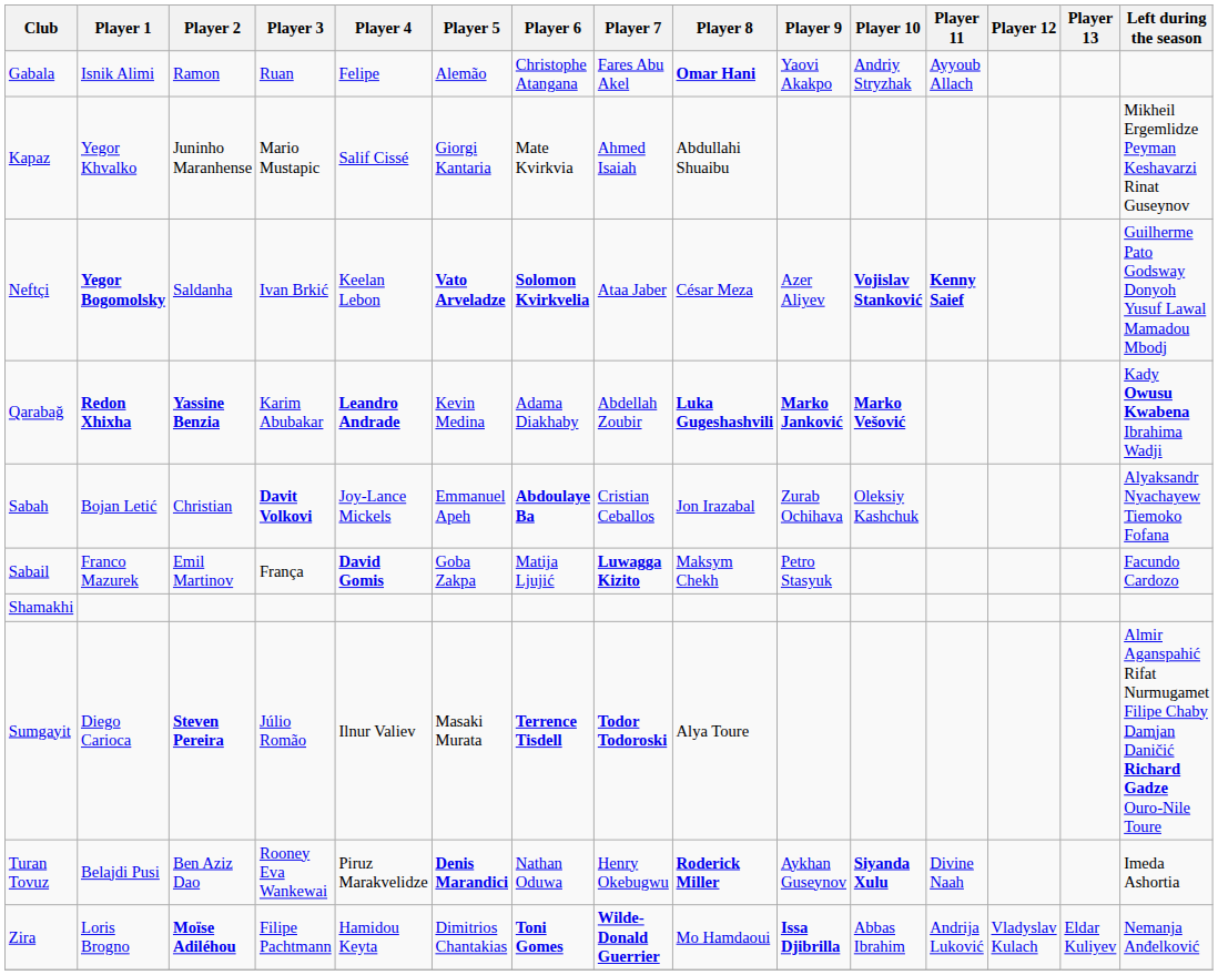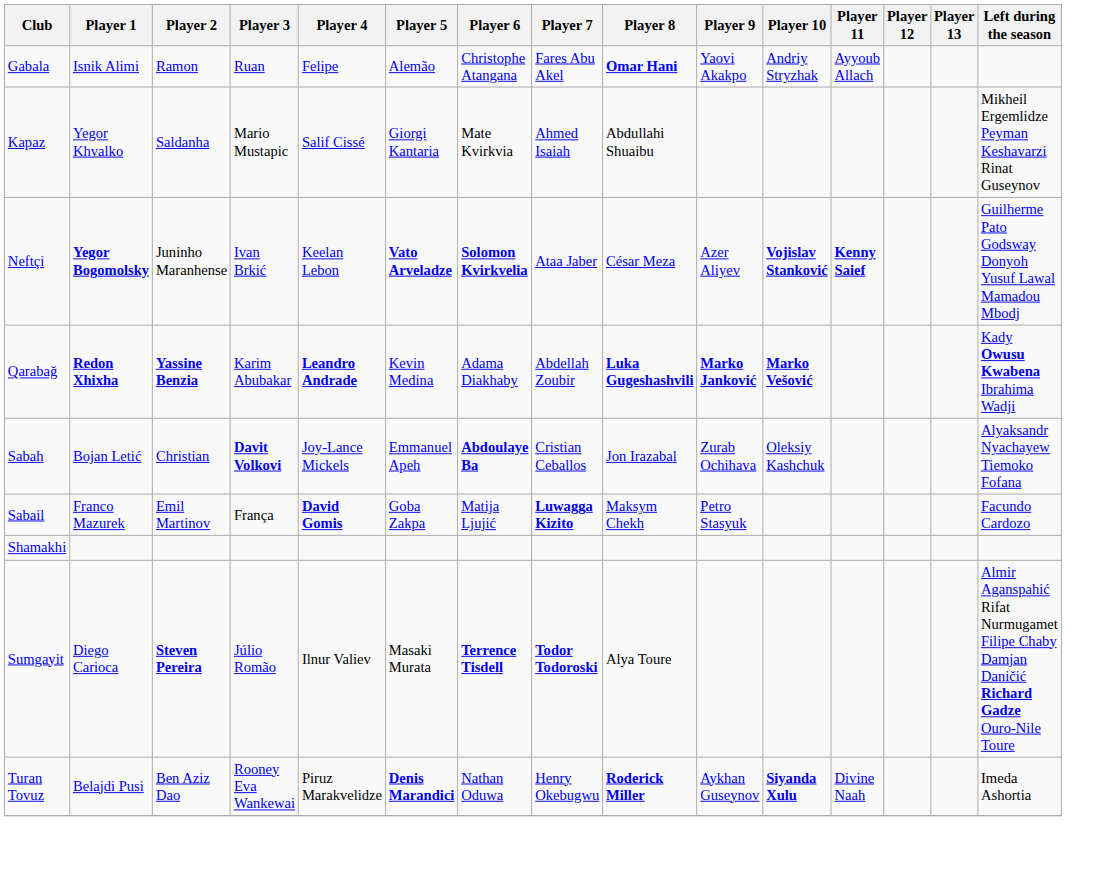Kapaz | Player 2: Juninho Maranhense -> Saldanha
Neftçi | Player 2: Saldanha -> Juninho Maranhense
- row: Zira | Loris Brogno | Moïse Adiléhou | Filipe Pachtmann | Hamidou Keyta | Dimitrios Chantakias | Toni Gomes | Wilde-Donald Guerrier | Mo Hamdaoui | Issa Djibrilla | Abbas Ibrahim | Andrija Luković | Vladyslav Kulach | Eldar Kuliyev | Nemanja Anđelković
